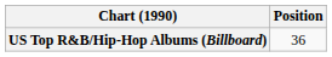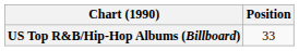US Top R&B/Hip-Hop Albums (Billboard) | Position: 36 -> 33
